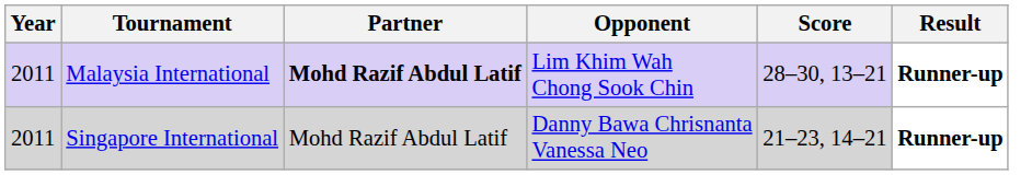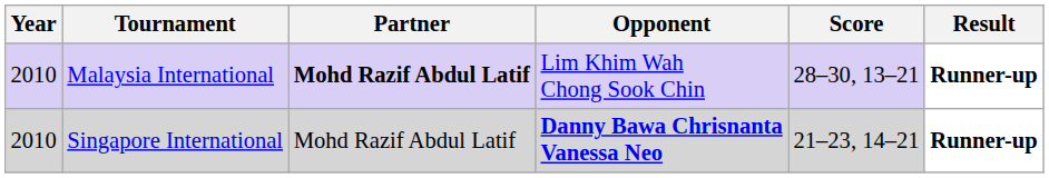Malaysia International | Year: 2011 -> 2010
Singapore International | Year: 2011 -> 2010
Singapore International | Opponent: normal -> bold
